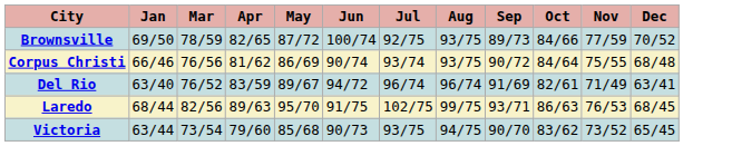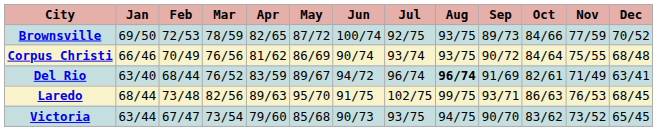+ column: Feb | 72/53 | 70/49 | 68/44 | 73/48 | 67/47
Del Rio | Aug: normal -> bold
